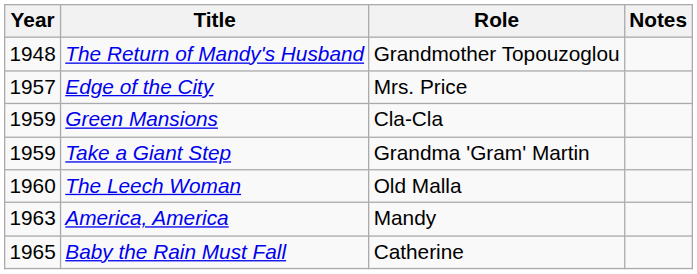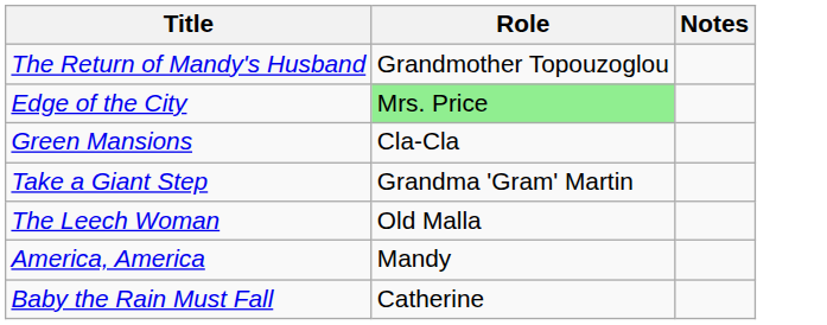- column: Year | 1948 | 1957 | 1959 | 1959 | 1960 | 1963 | 1965
Edge of the City | Role: no background -> lightgreen background
